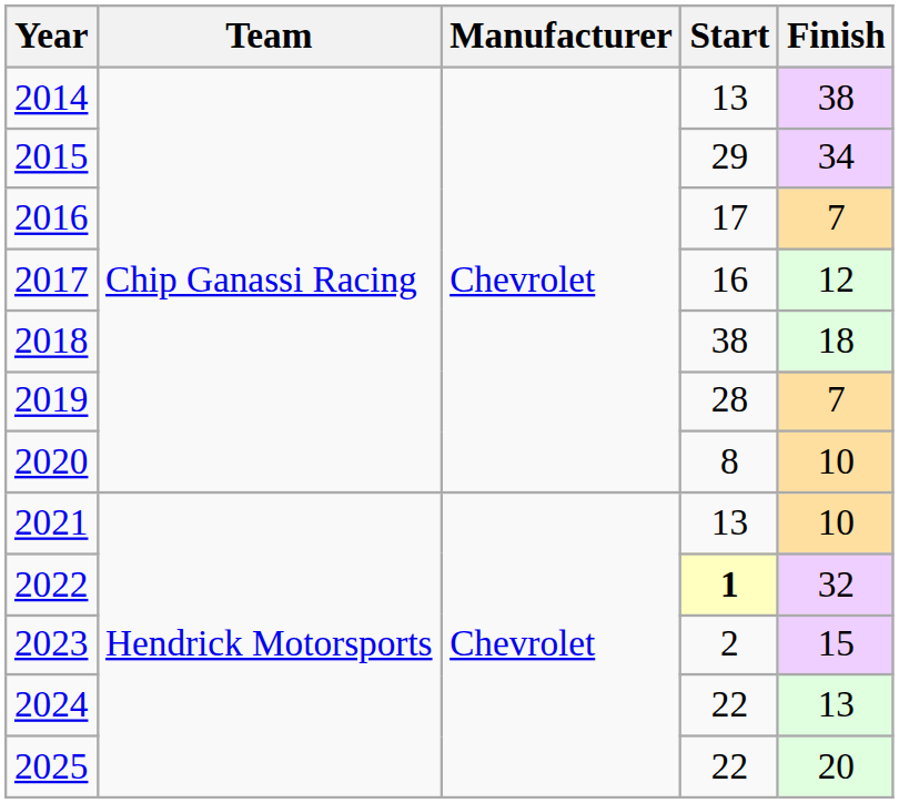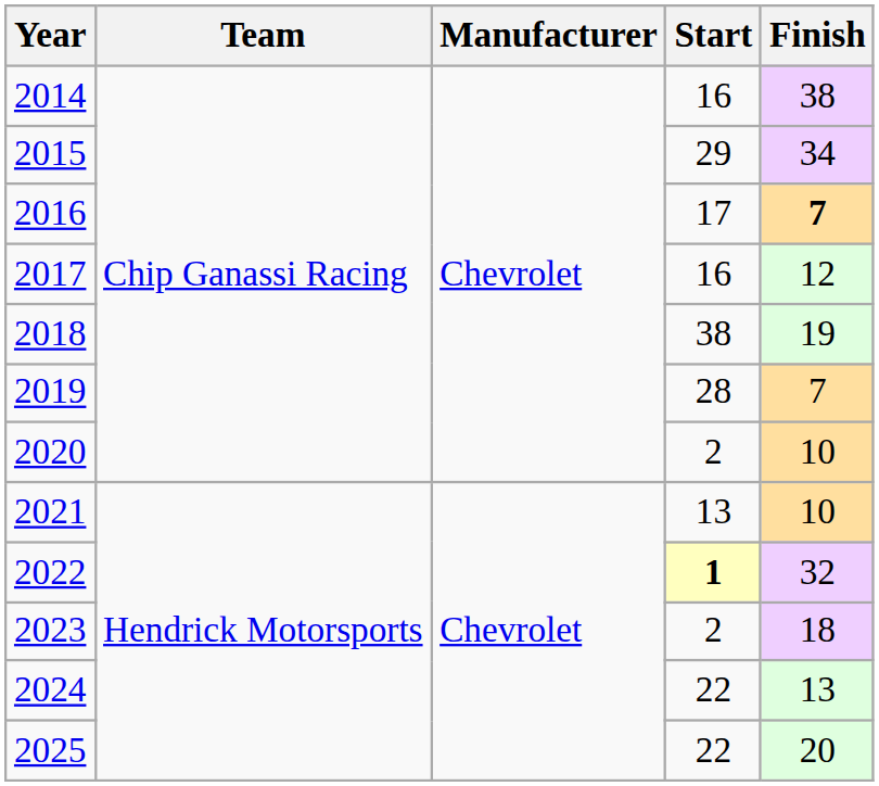2014 | Start: 13 -> 16
2016 | Finish: normal -> bold
2018 | Finish: 18 -> 19
2020 | Start: 8 -> 2
2023 | Finish: 15 -> 18
